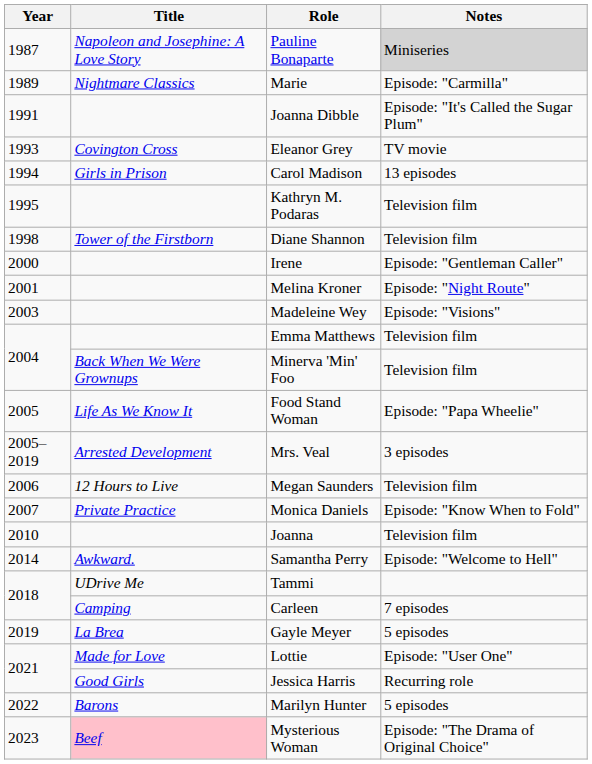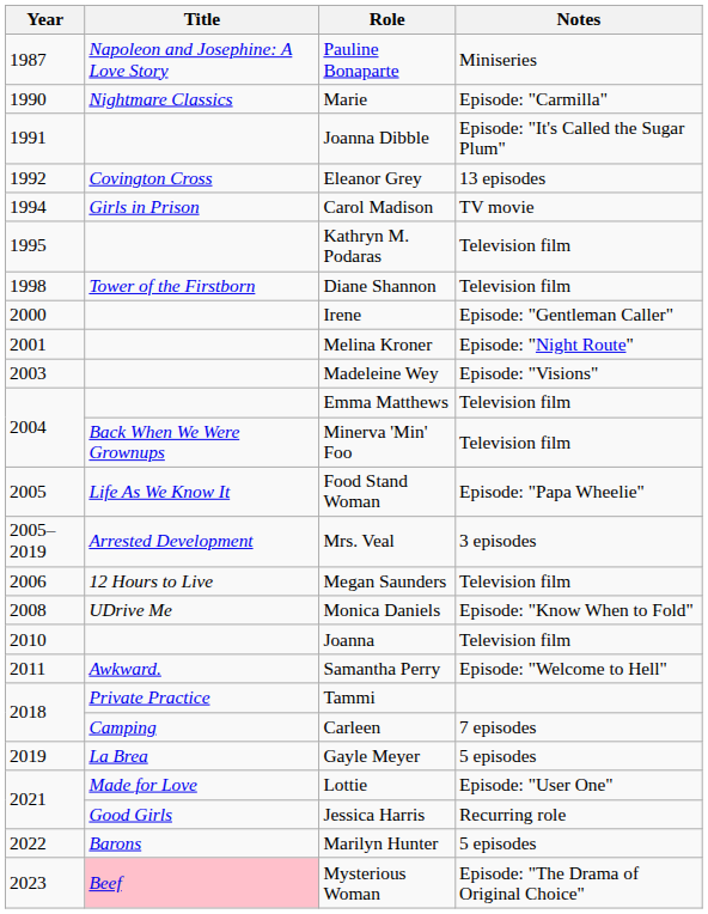Pauline Bonaparte | Notes: lightgrey background -> no background
Marie | Year: 1989 -> 1990
Eleanor Grey | Year: 1993 -> 1992
Eleanor Grey | Notes: TV movie -> 13 episodes
Carol Madison | Notes: 13 episodes -> TV movie
Monica Daniels | Year: 2007 -> 2008
Monica Daniels | Title: Private Practice -> UDrive Me
Samantha Perry | Year: 2014 -> 2011
Tammi | Title: UDrive Me -> Private Practice
